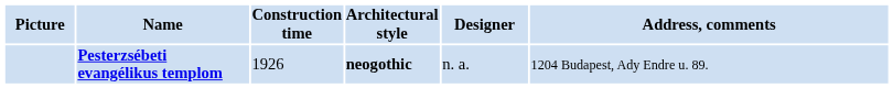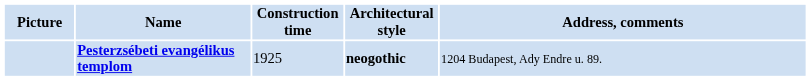- column: Designer | n. a.
Pesterzsébeti evangélikus templom | Construction time: 1926 -> 1925
